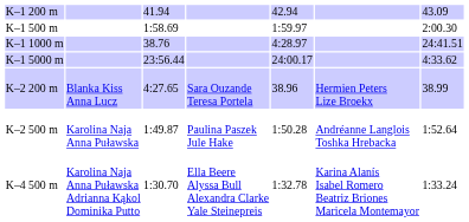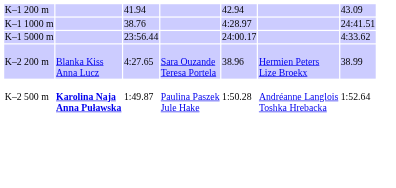- row: K–1 500 m | 1:58.69 | 1:59.97 | 2:00.30
K–2 500 m | column 2: normal -> bold
- row: K–4 500 m | Karolina Naja Anna Puławska Adrianna Kąkol Dominika Putto | 1:30.70 | Ella Beere Alyssa Bull Alexandra Clarke Yale Steinepreis | 1:32.78 | Karina Alanís Isabel Romero Beatriz Briones Maricela Montemayor | 1:33.24
